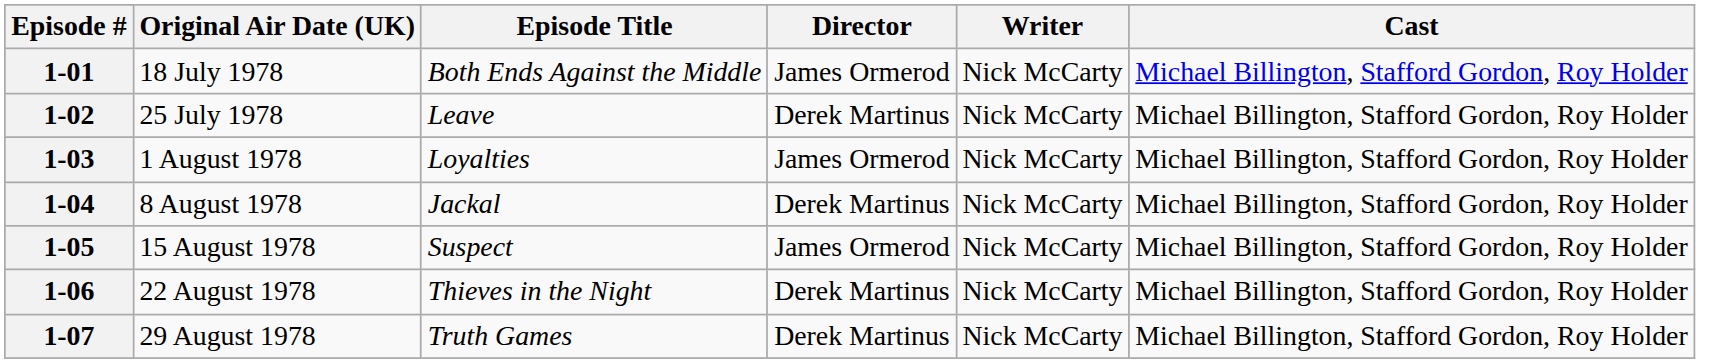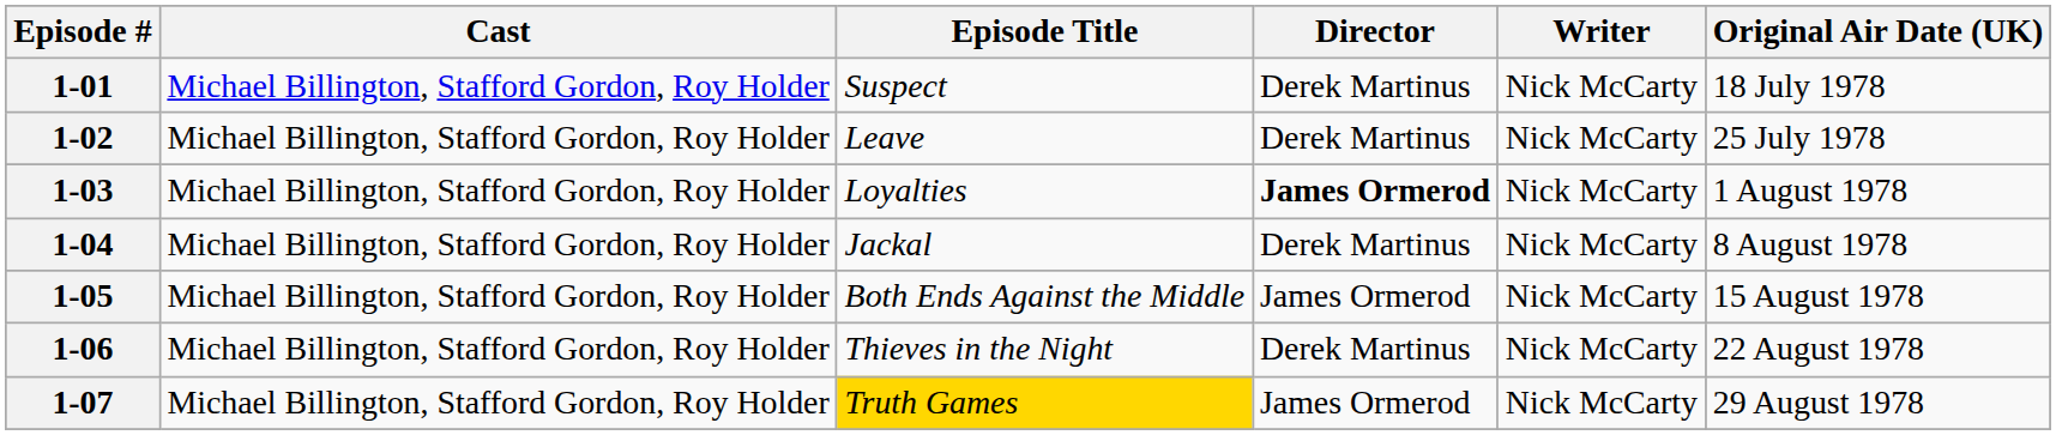columns swapped: Original Air Date (UK) <-> Cast
1-01 | Episode Title: Both Ends Against the Middle -> Suspect
1-01 | Director: James Ormerod -> Derek Martinus
1-03 | Director: normal -> bold
1-05 | Episode Title: Suspect -> Both Ends Against the Middle
1-07 | Episode Title: no background -> gold background
1-07 | Director: Derek Martinus -> James Ormerod
